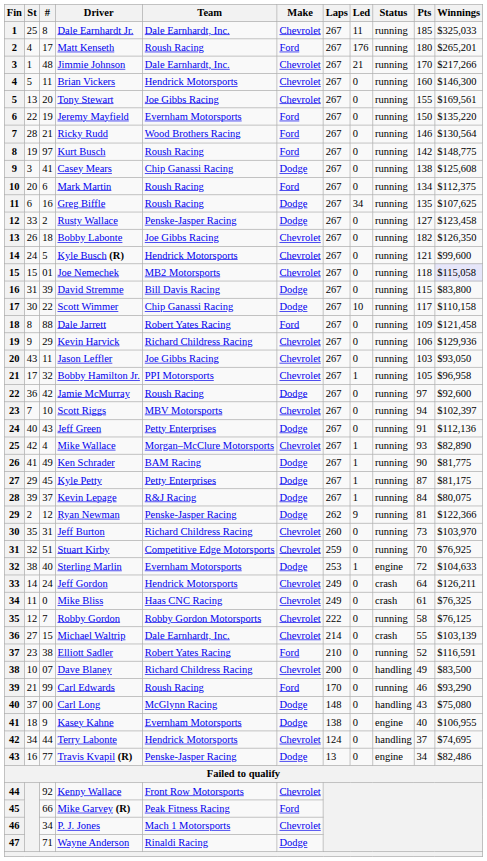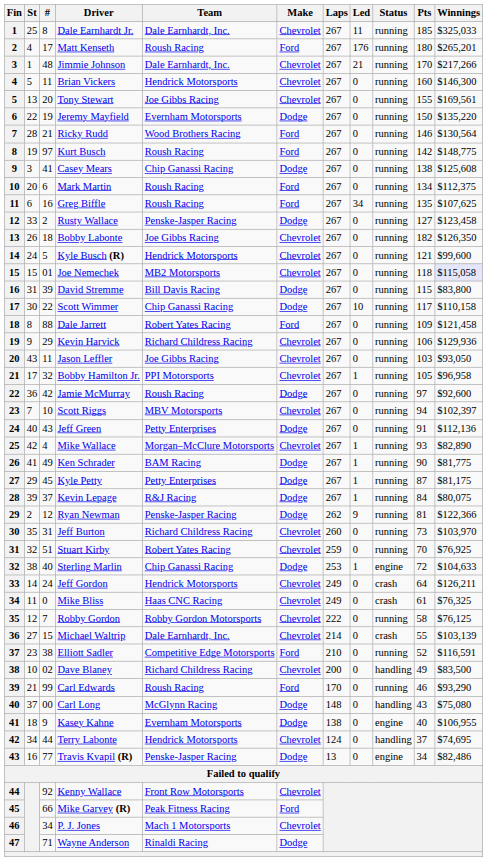Jeremy Mayfield | Make: Ford -> Dodge
Greg Biffle | Make: Dodge -> Ford
Stuart Kirby | Team: Competitive Edge Motorsports -> Robert Yates Racing
Sterling Marlin | Team: Evernham Motorsports -> Chip Ganassi Racing
Elliott Sadler | Team: Robert Yates Racing -> Competitive Edge Motorsports
Dave Blaney | #: 07 -> 02
